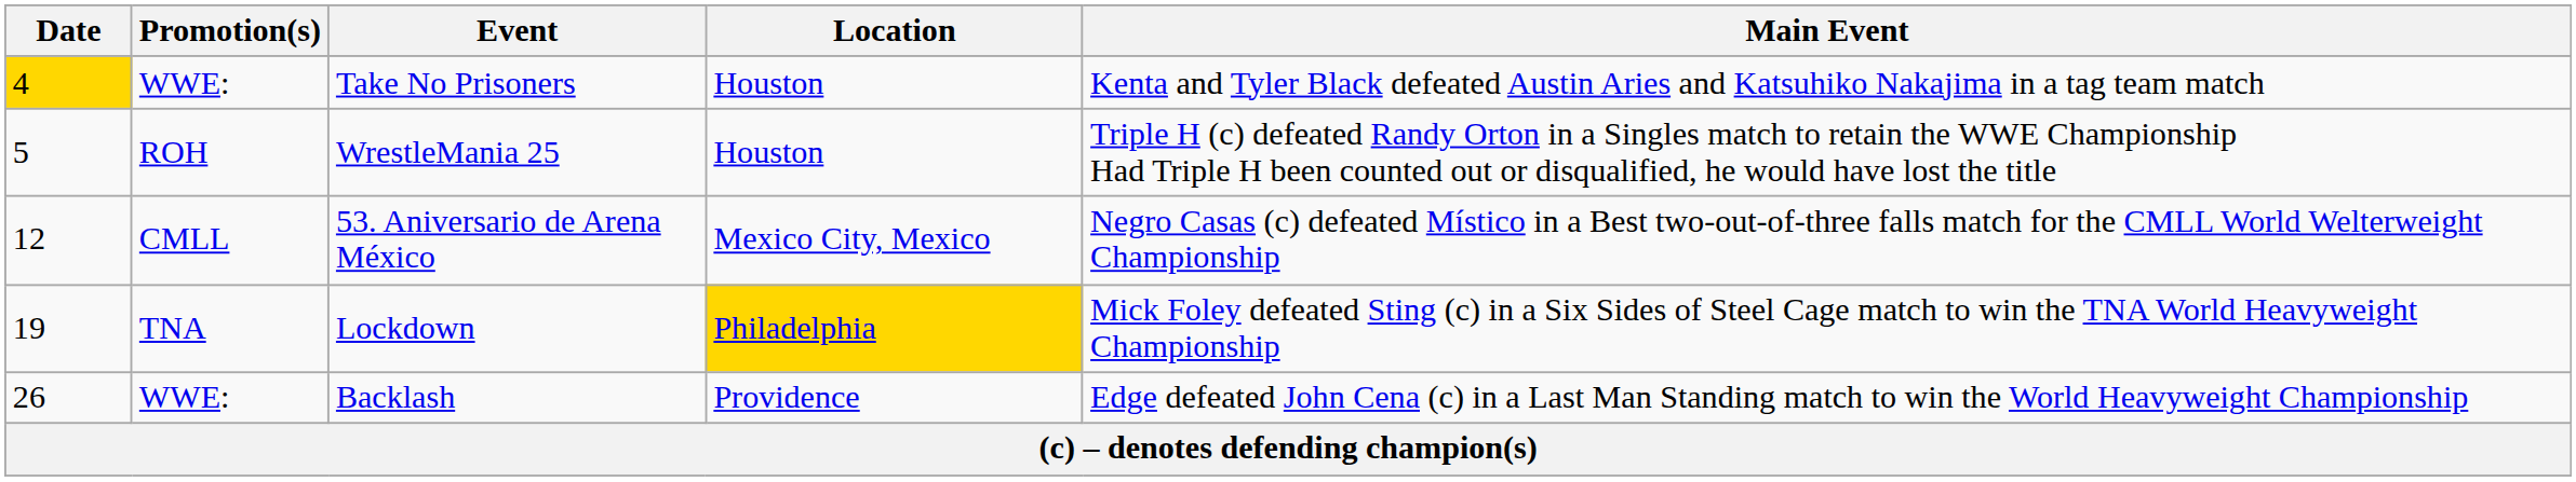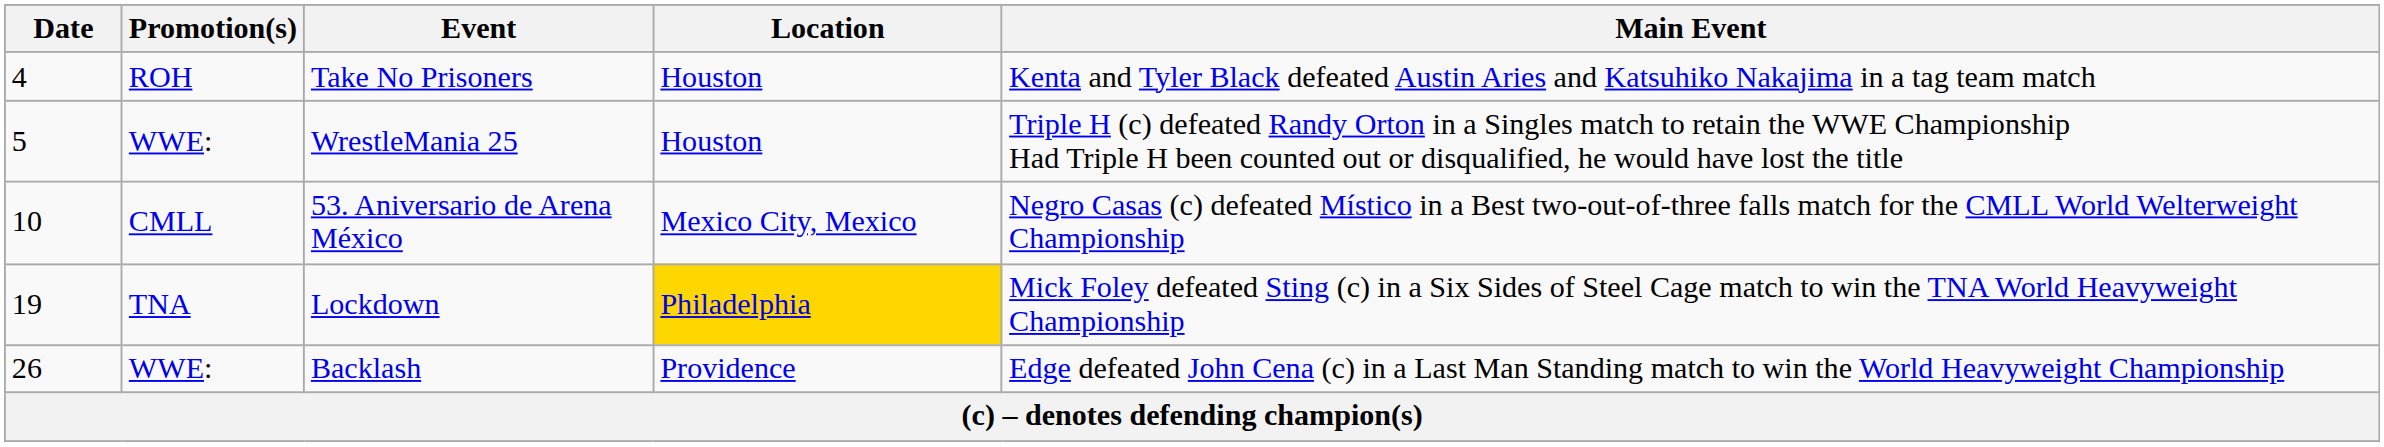Take No Prisoners | Date: gold background -> no background
Take No Prisoners | Promotion(s): WWE: -> ROH
WrestleMania 25 | Promotion(s): ROH -> WWE:
53. Aniversario de Arena México | Date: 12 -> 10
